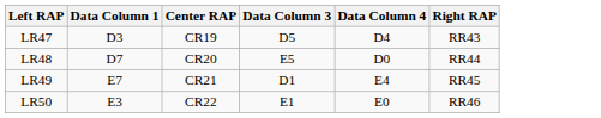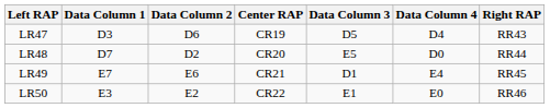+ column: Data Column 2 | D6 | D2 | E6 | E2
